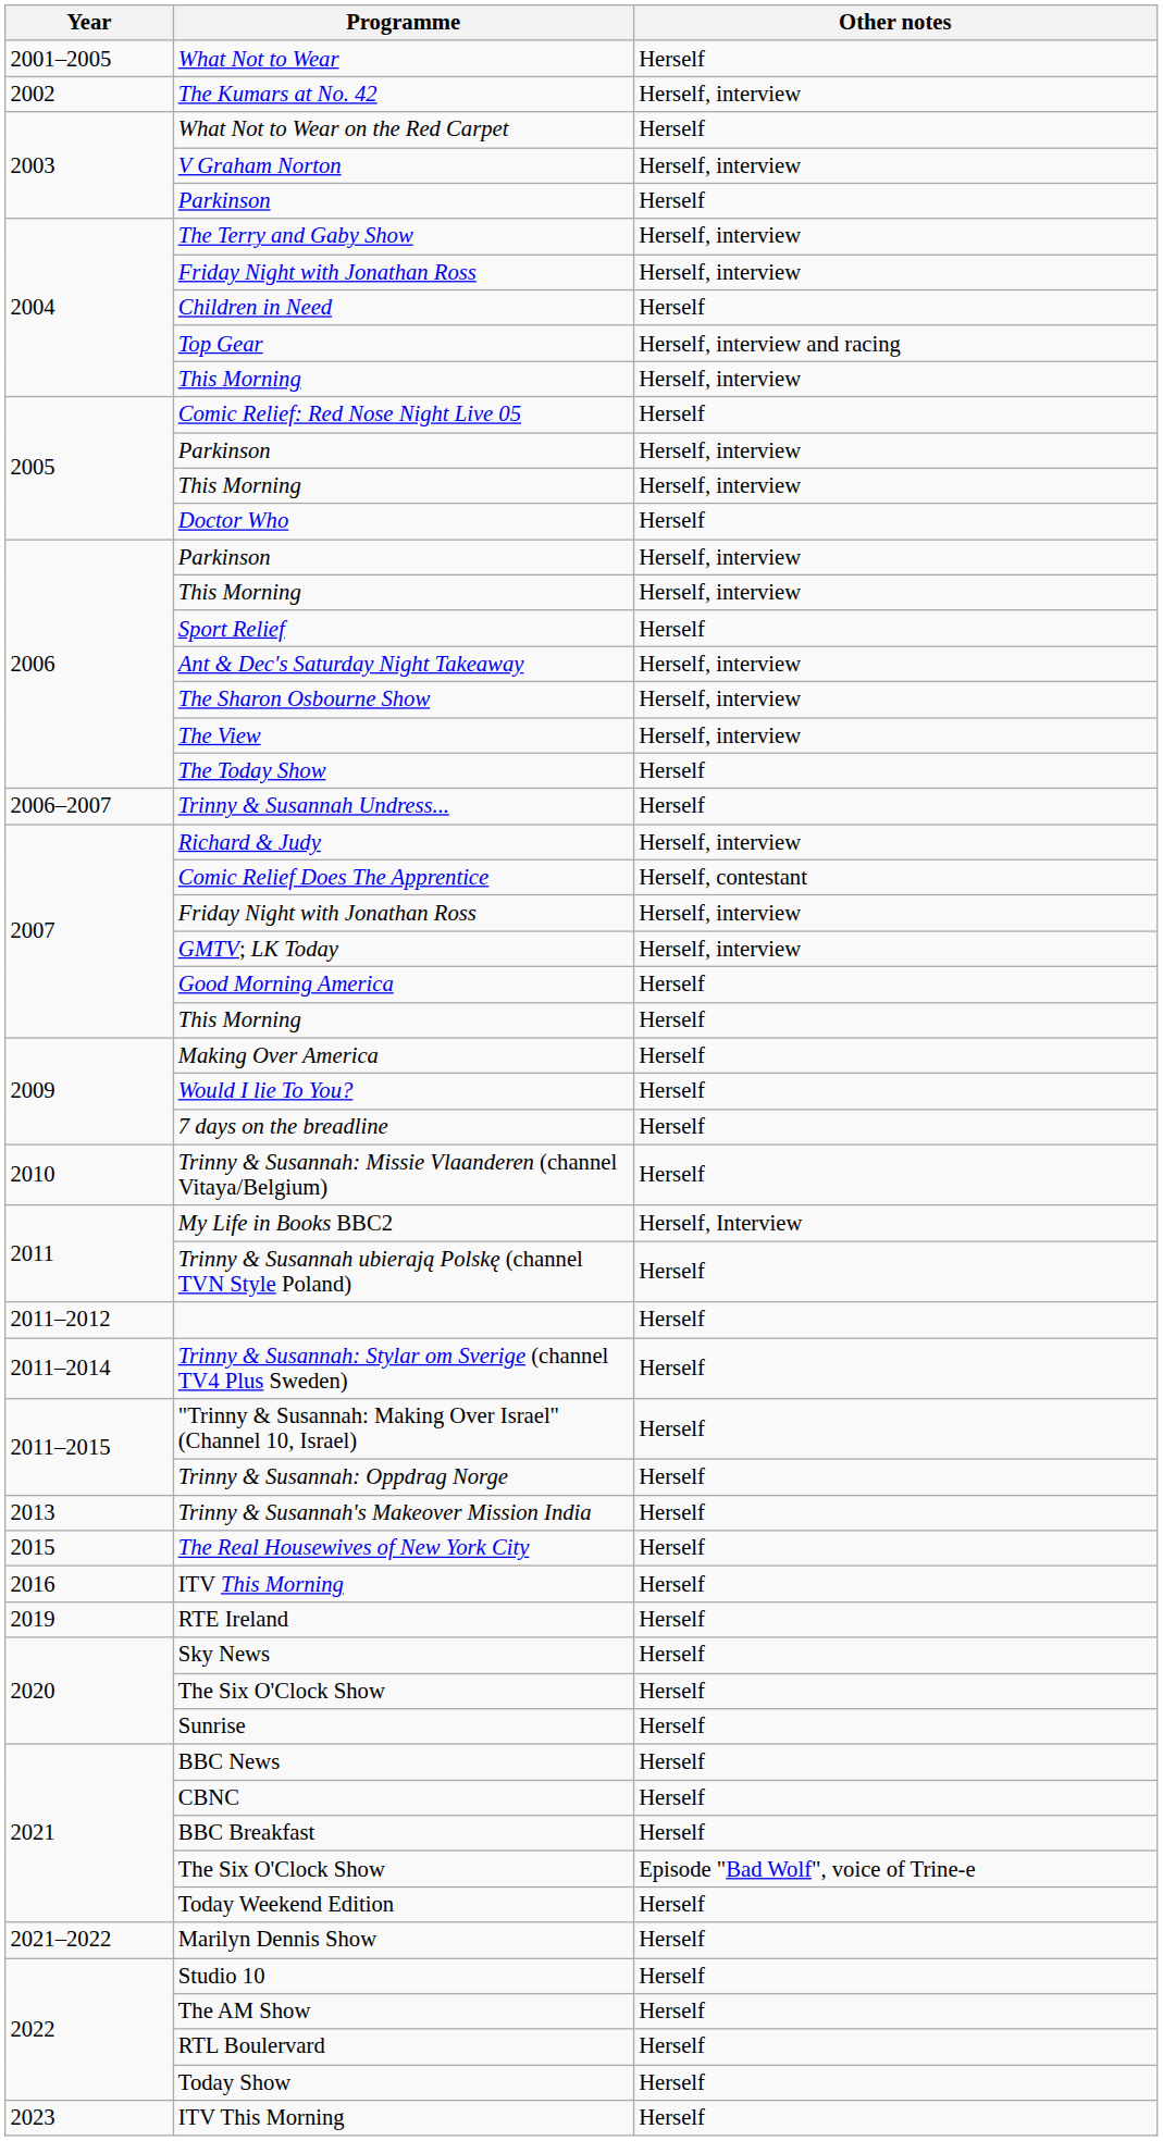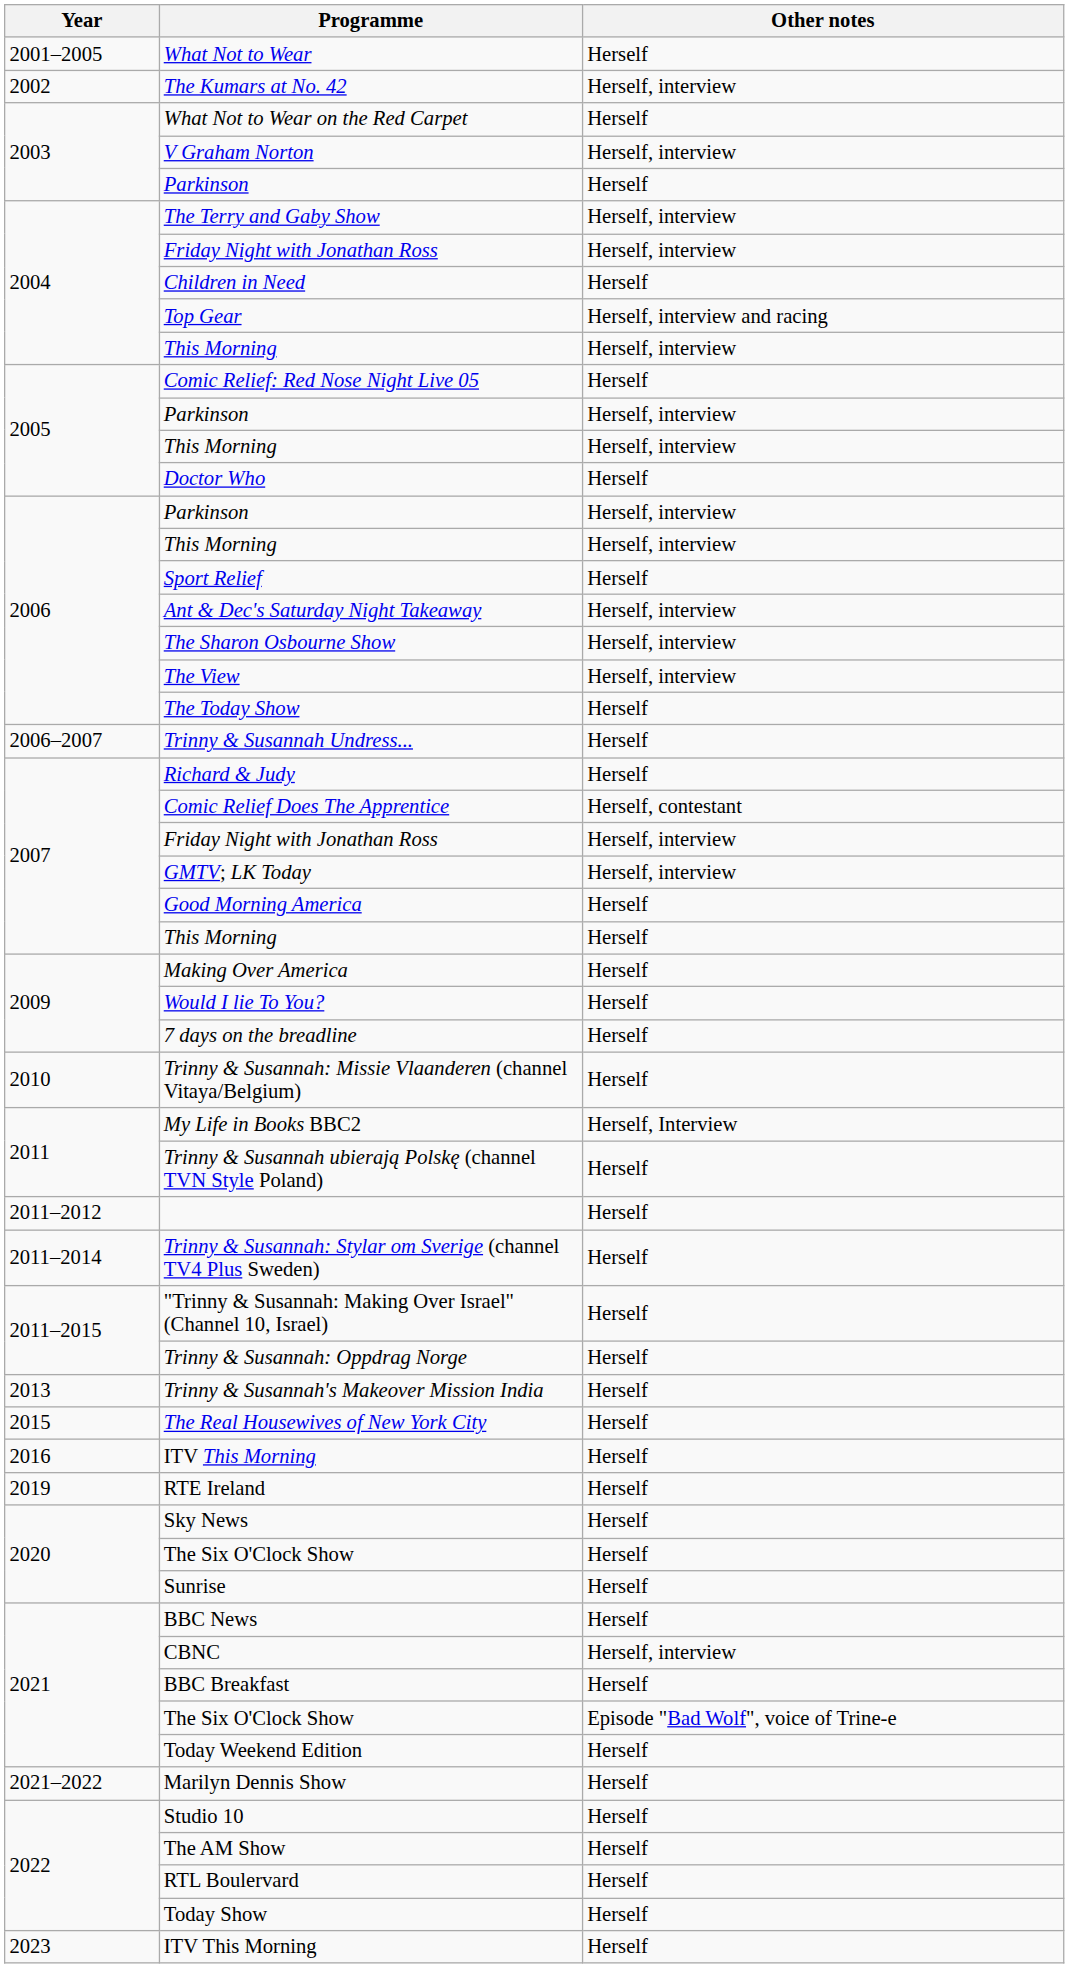Richard & Judy | Other notes: Herself, interview -> Herself
CBNC | Other notes: Herself -> Herself, interview
